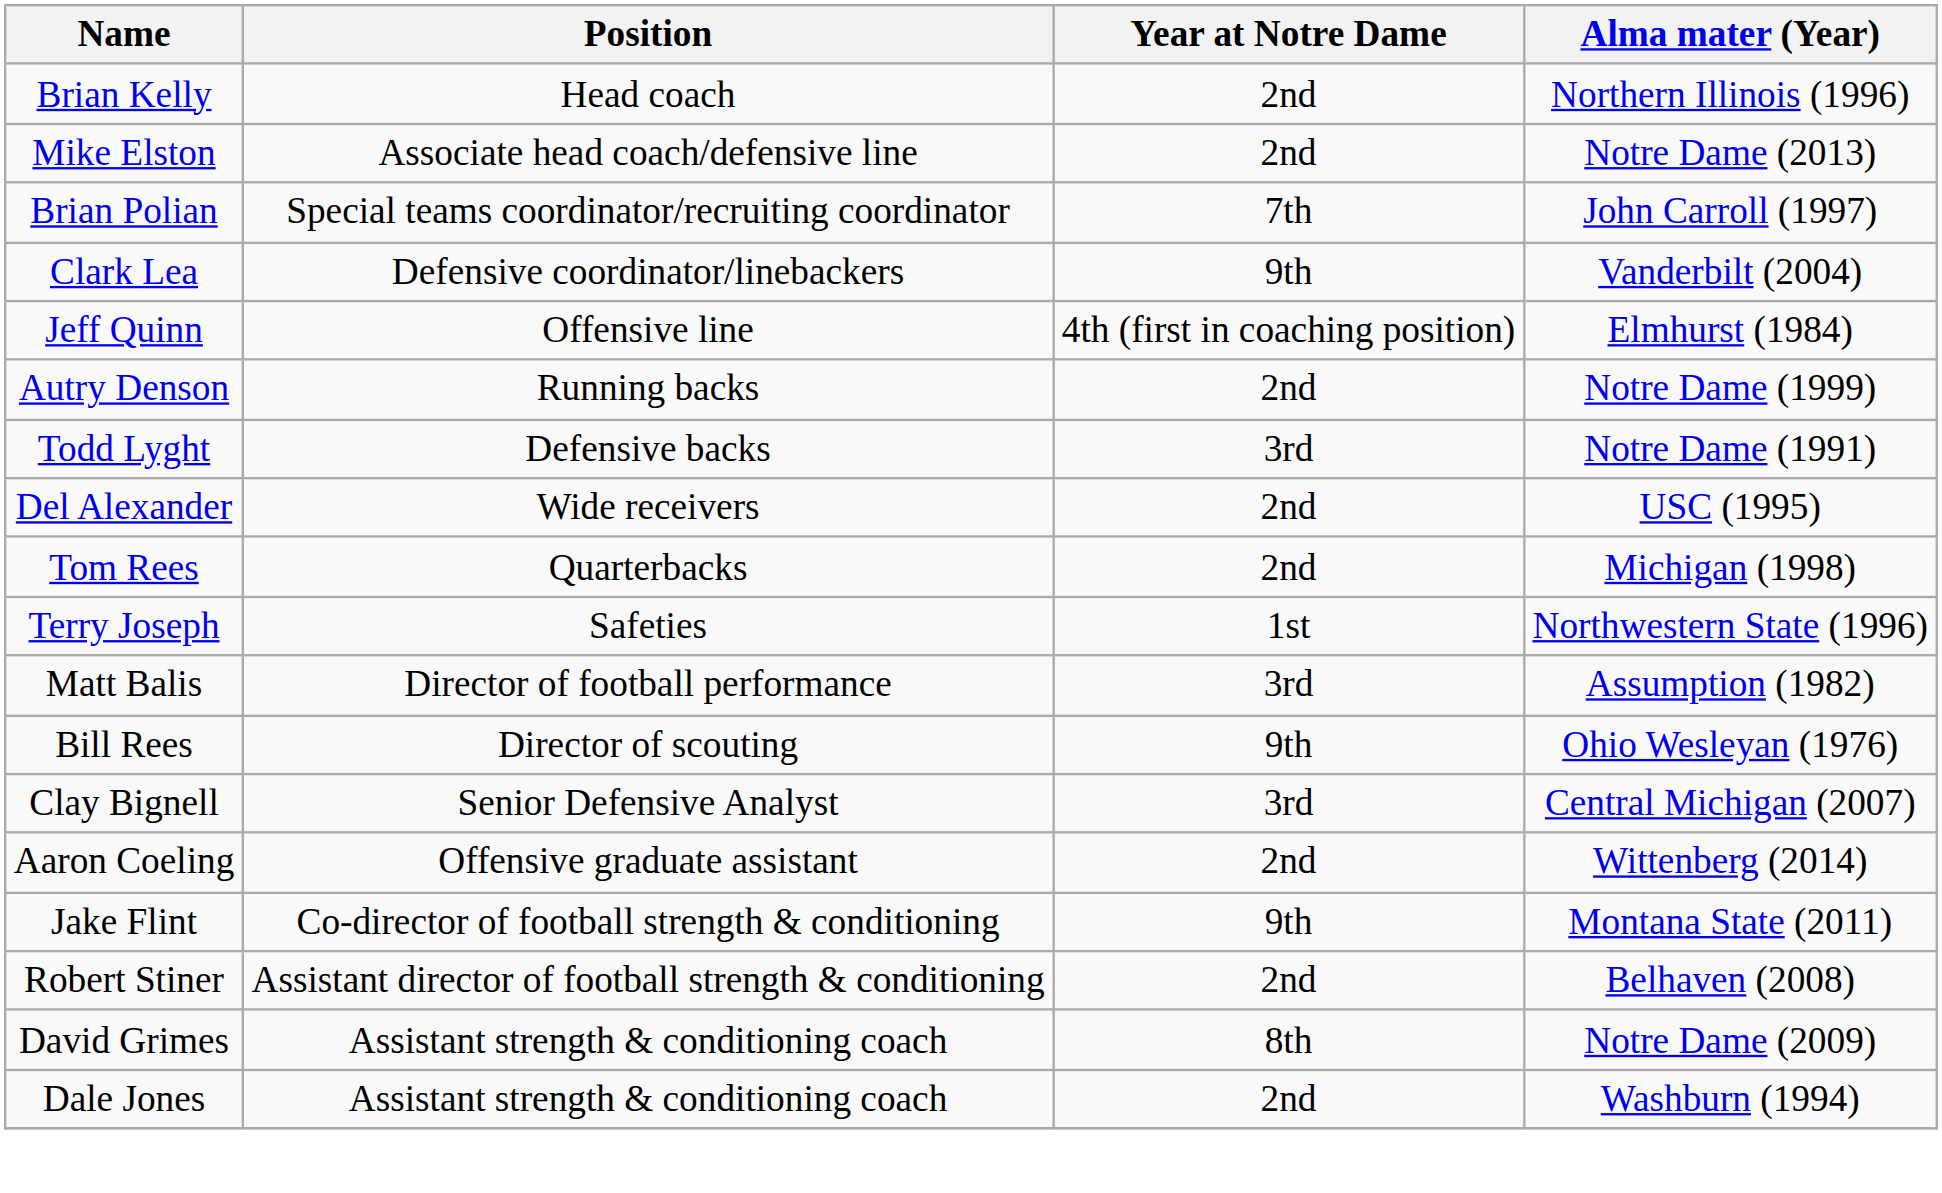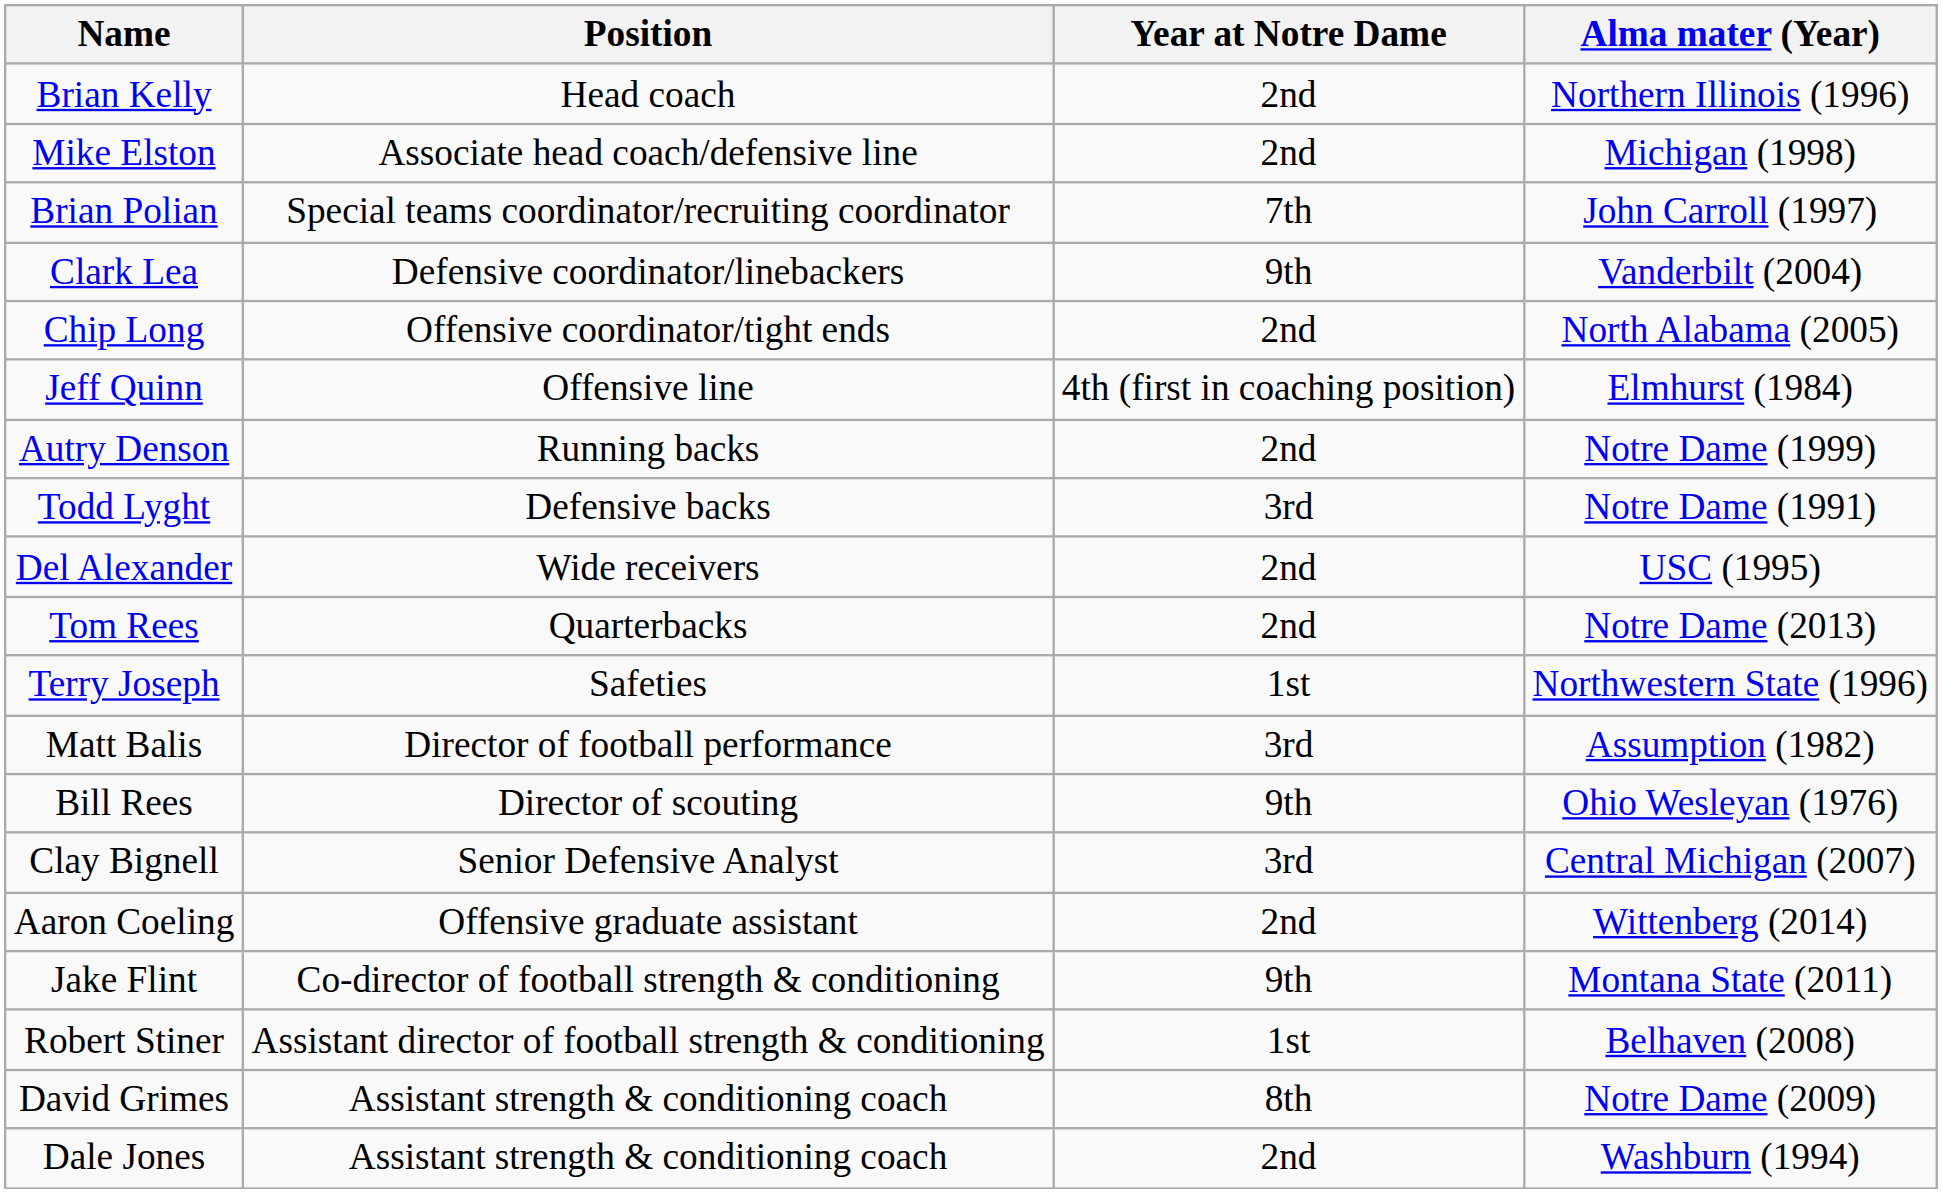Mike Elston | Alma mater (Year): Notre Dame (2013) -> Michigan (1998)
+ row: Chip Long | Offensive coordinator/tight ends | 2nd | North Alabama (2005)
Tom Rees | Alma mater (Year): Michigan (1998) -> Notre Dame (2013)
Robert Stiner | Year at Notre Dame: 2nd -> 1st
